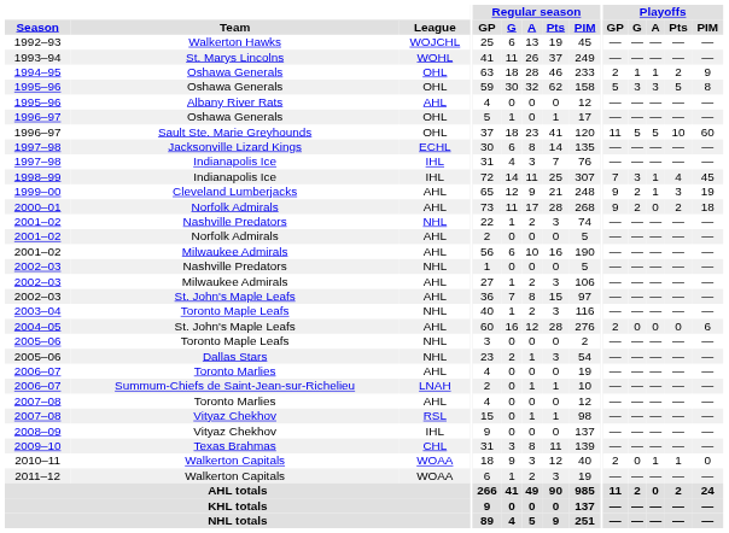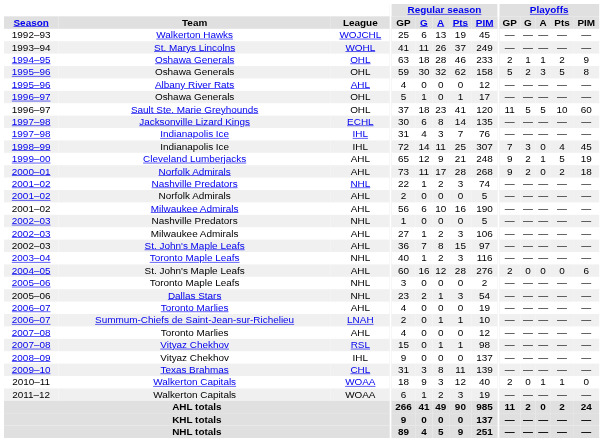1995–96 / Oshawa Generals | Playoffs / G: 3 -> 2
1998–99 | Playoffs / A: 1 -> 0
1999–00 | Playoffs / Pts: 3 -> 5
